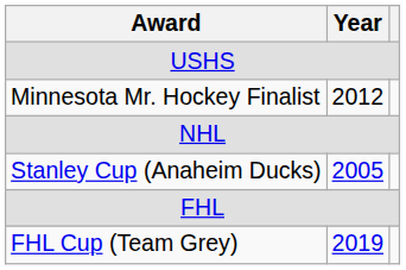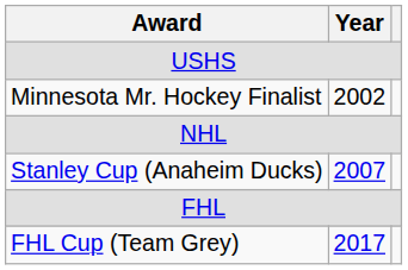Minnesota Mr. Hockey Finalist | Year: 2012 -> 2002
Stanley Cup (Anaheim Ducks) | Year: 2005 -> 2007
FHL Cup (Team Grey) | Year: 2019 -> 2017
